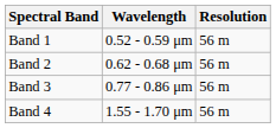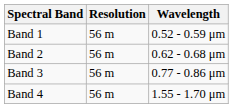columns swapped: Wavelength <-> Resolution
